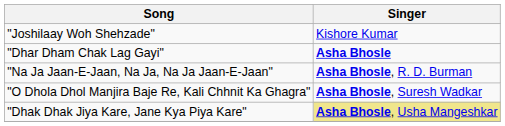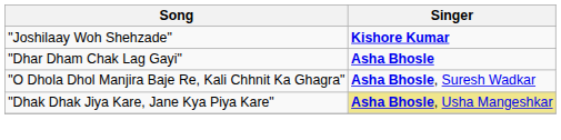"Joshilaay Woh Shehzade" | Singer: normal -> bold
- row: "Na Ja Jaan-E-Jaan, Na Ja, Na Ja Jaan-E-Jaan" | Asha Bhosle, R. D. Burman
